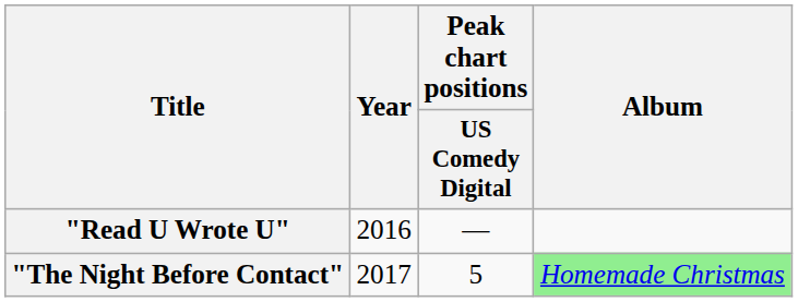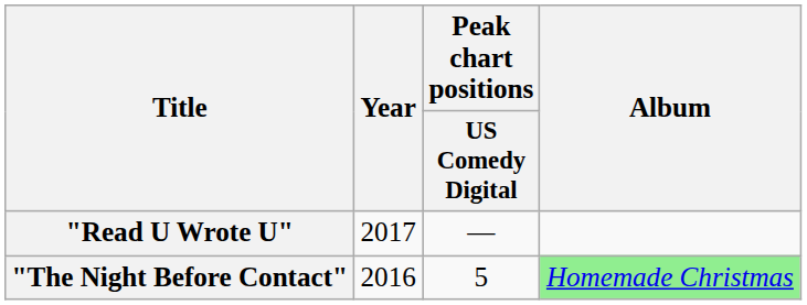"Read U Wrote U" | Year: 2016 -> 2017
"The Night Before Contact" | Year: 2017 -> 2016
